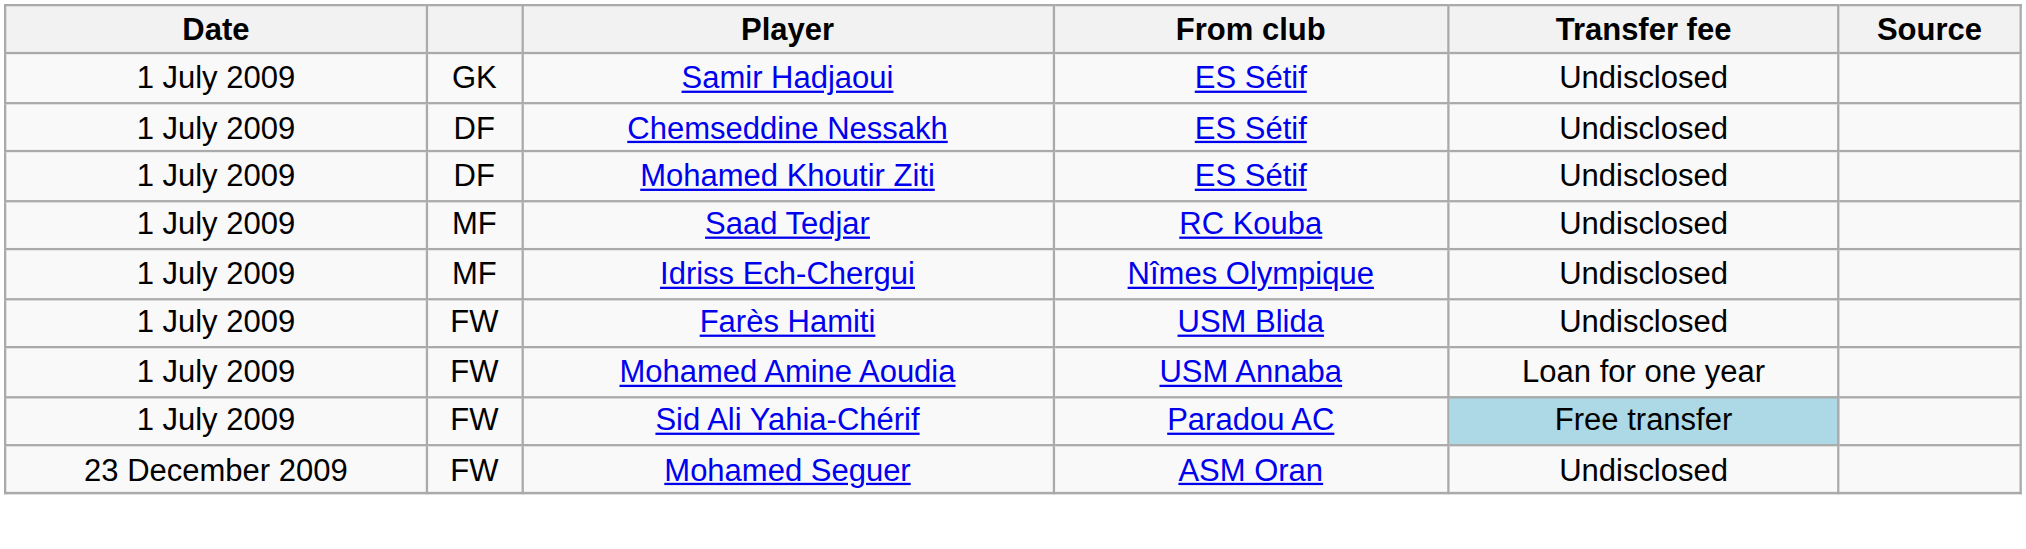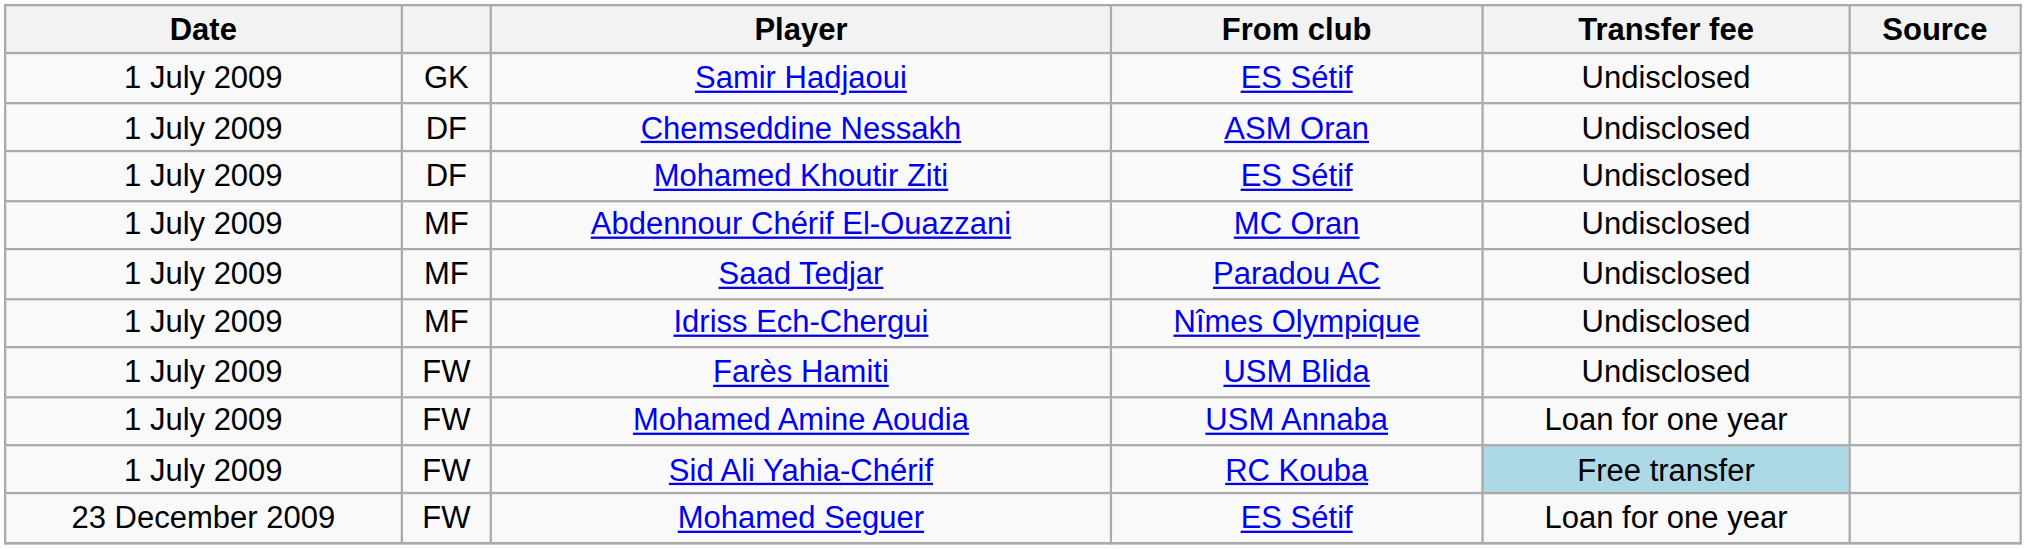Chemseddine Nessakh | From club: ES Sétif -> ASM Oran
+ row: 1 July 2009 | MF | Abdennour Chérif El-Ouazzani | MC Oran | Undisclosed
Saad Tedjar | From club: RC Kouba -> Paradou AC
Sid Ali Yahia-Chérif | From club: Paradou AC -> RC Kouba
Mohamed Seguer | From club: ASM Oran -> ES Sétif
Mohamed Seguer | Transfer fee: Undisclosed -> Loan for one year
